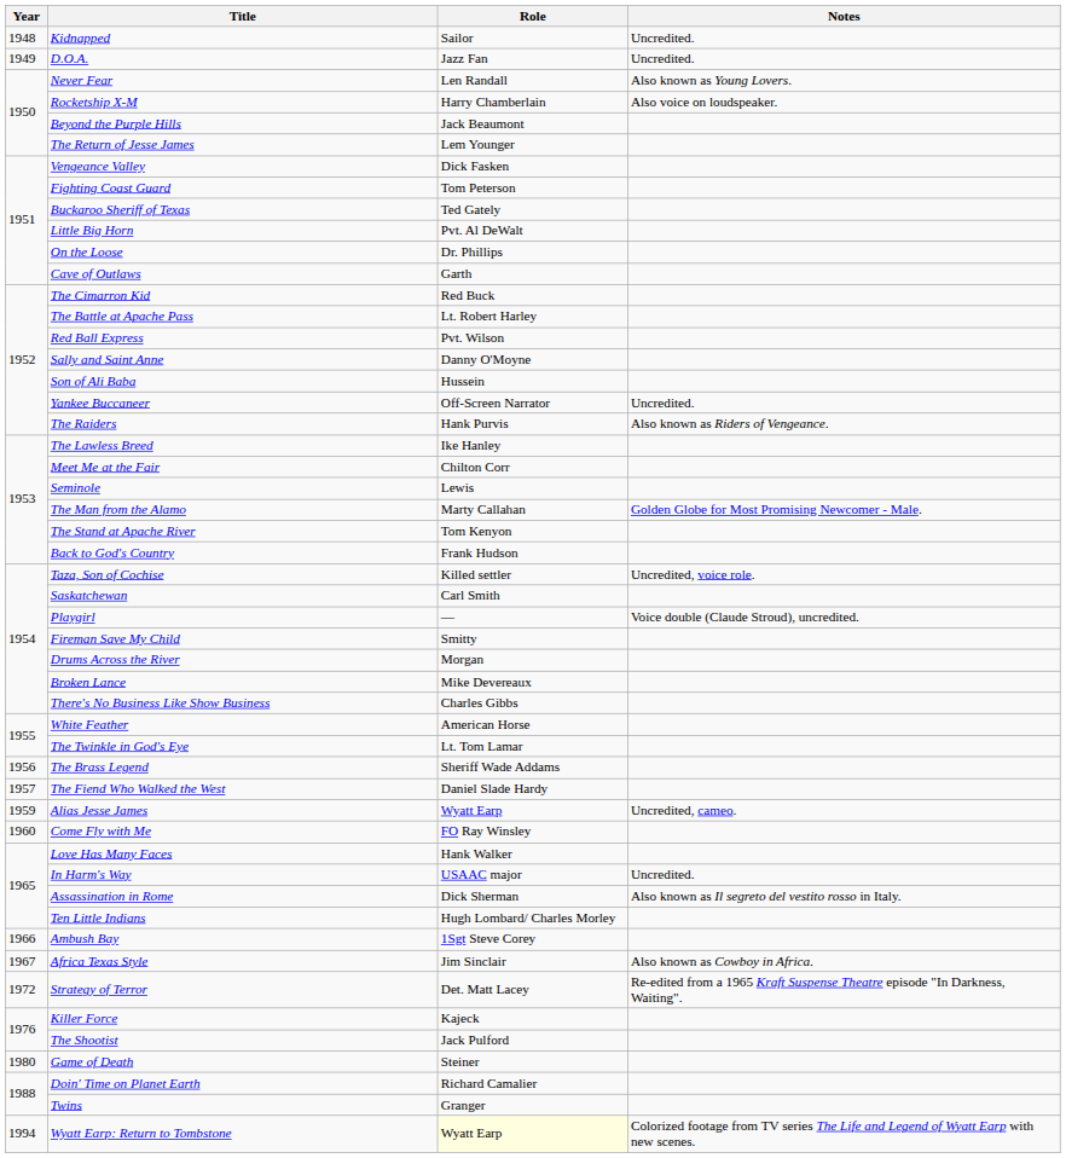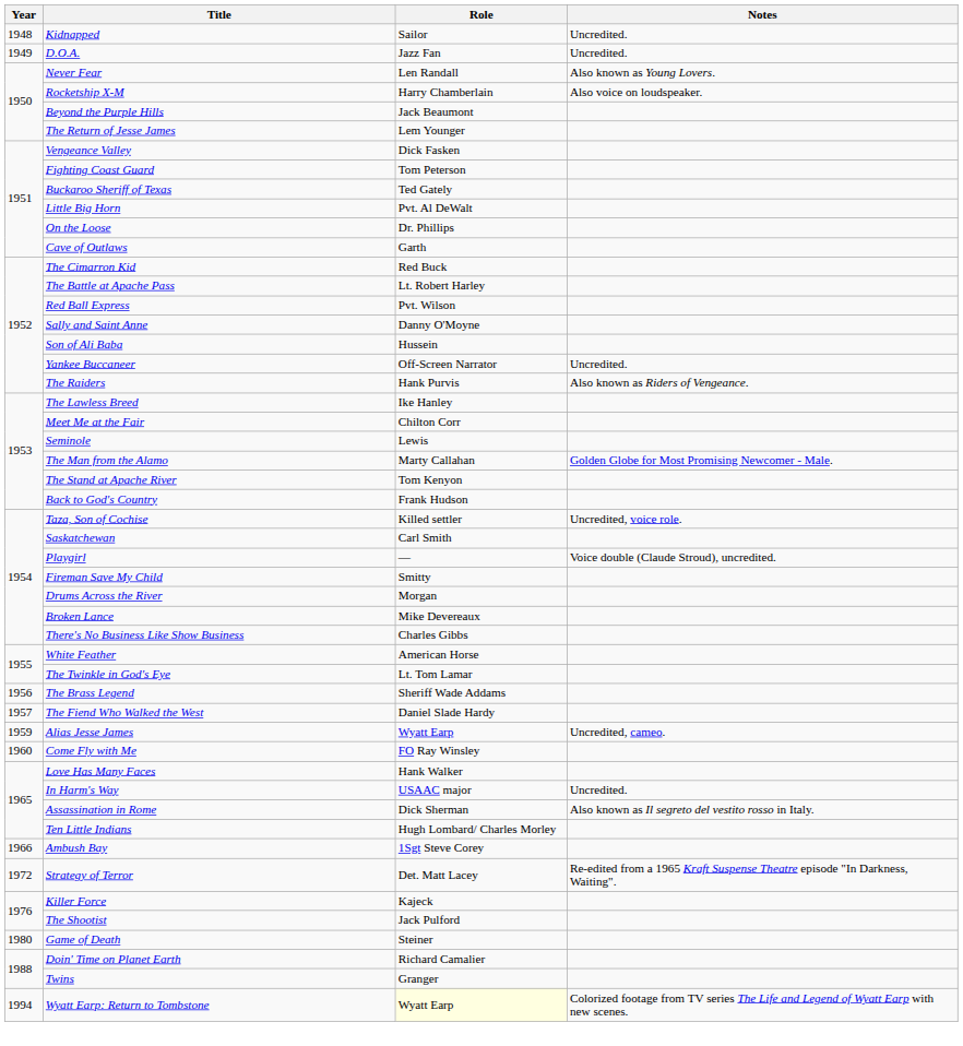- row: 1967 | Africa Texas Style | Jim Sinclair | Also known as Cowboy in Africa.
